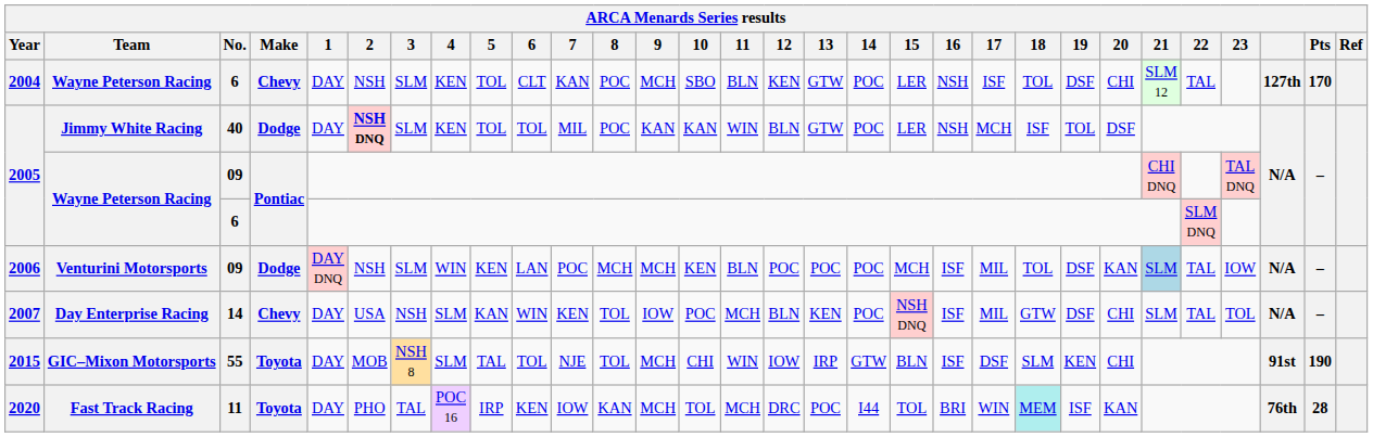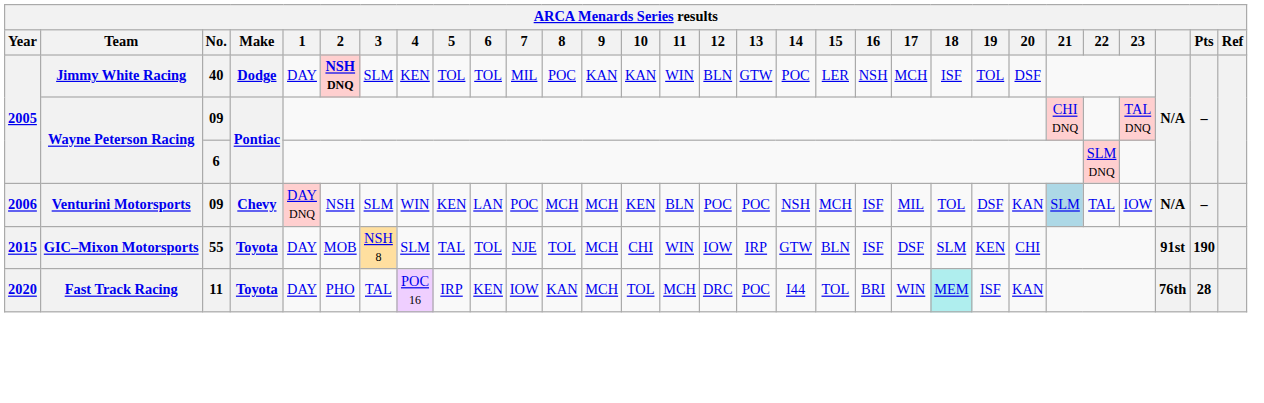- row: 2004 | Wayne Peterson Racing | 6 | Chevy | DAY | NSH | SLM | KEN | TOL | CLT | KAN | POC | MCH | SBO | BLN | KEN | GTW | POC | LER | NSH | ISF | TOL | DSF | CHI | SLM 12 | TAL | 127th | 170
2006 | Make: Dodge -> Chevy
2006 | 14: POC -> NSH
- row: 2007 | Day Enterprise Racing | 14 | Chevy | DAY | USA | NSH | SLM | KAN | WIN | KEN | TOL | IOW | POC | MCH | BLN | KEN | POC | NSH DNQ | ISF | MIL | GTW | DSF | CHI | SLM | TAL | TOL | N/A | –
